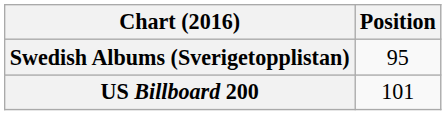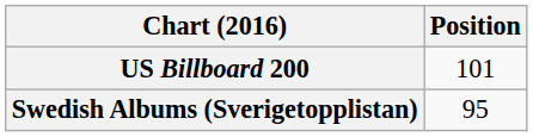rows swapped: Swedish Albums (Sverigetopplistan) <-> US Billboard 200
